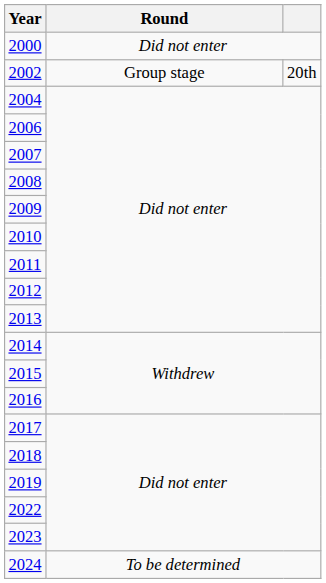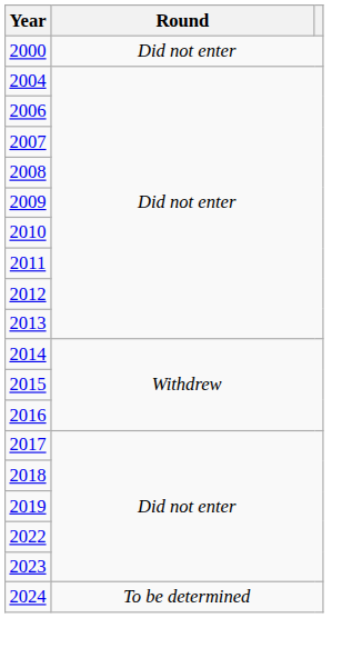- row: 2002 | Group stage | 20th
